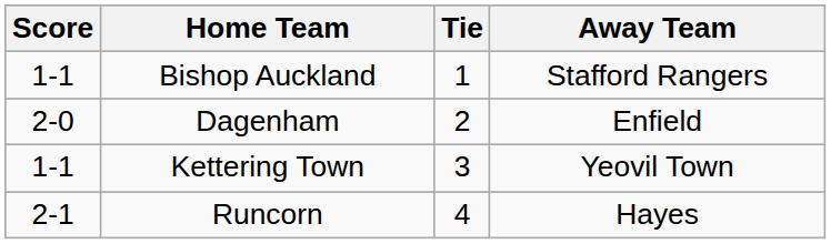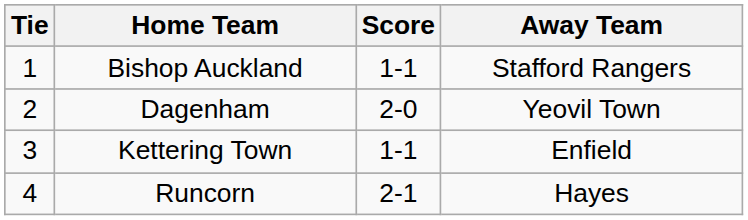columns swapped: Tie <-> Score
Dagenham | Away Team: Enfield -> Yeovil Town
Kettering Town | Away Team: Yeovil Town -> Enfield
